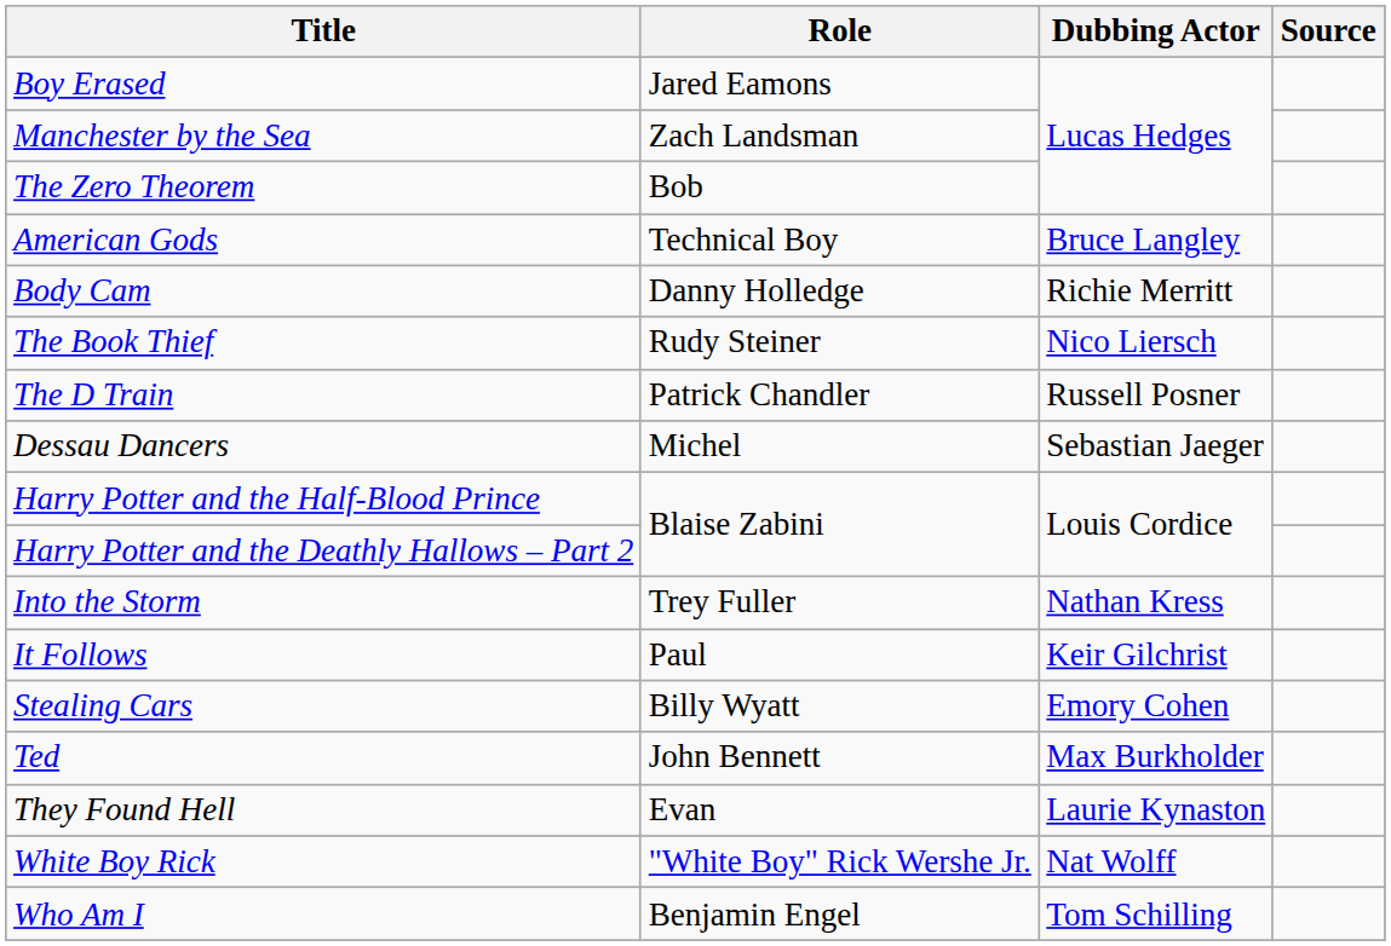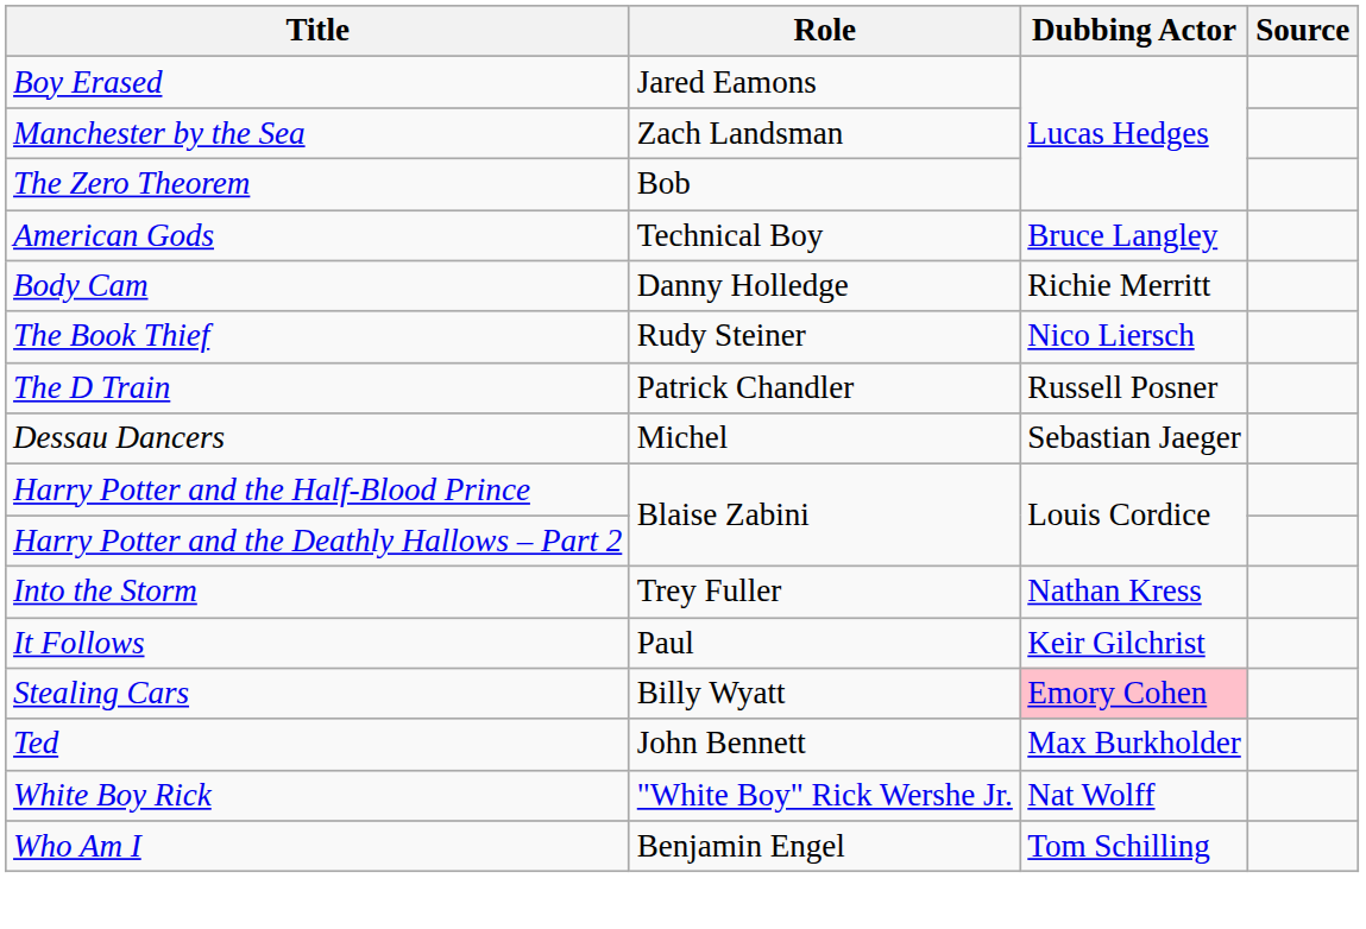Stealing Cars | Dubbing Actor: no background -> pink background
- row: They Found Hell | Evan | Laurie Kynaston
